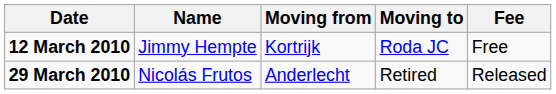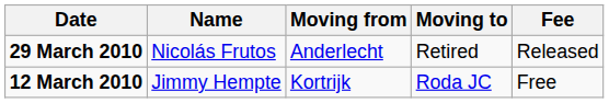rows swapped: 12 March 2010 <-> 29 March 2010
